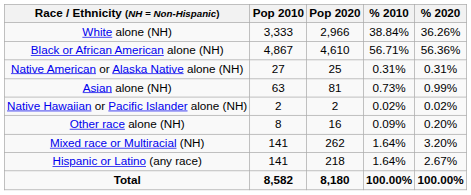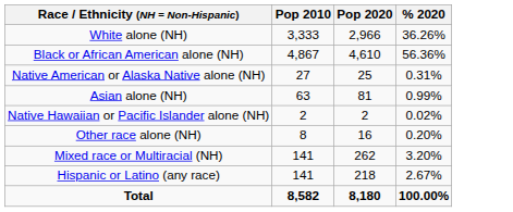- column: % 2010 | 38.84% | 56.71% | 0.31% | 0.73% | 0.02% | 0.09% | 1.64% | 1.64% | 100.00%
